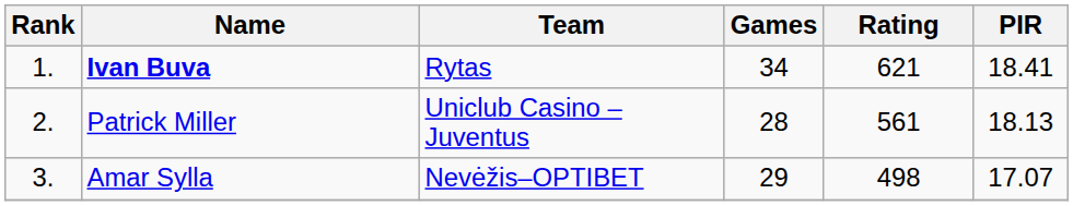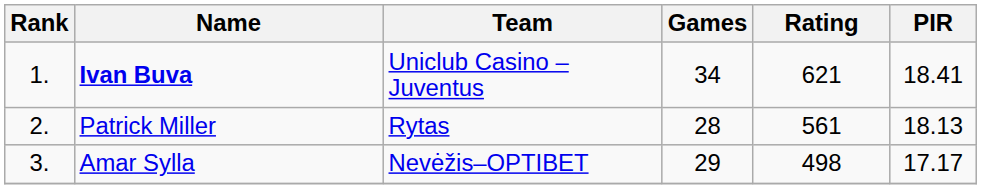Ivan Buva | Team: Rytas -> Uniclub Casino – Juventus
Patrick Miller | Team: Uniclub Casino – Juventus -> Rytas
Amar Sylla | PIR: 17.07 -> 17.17
